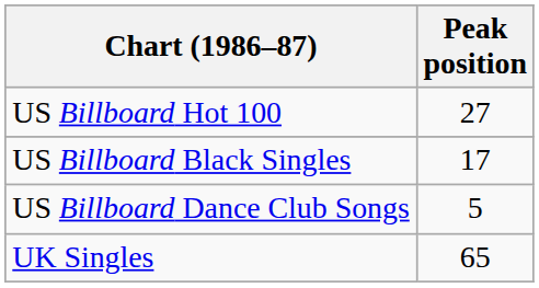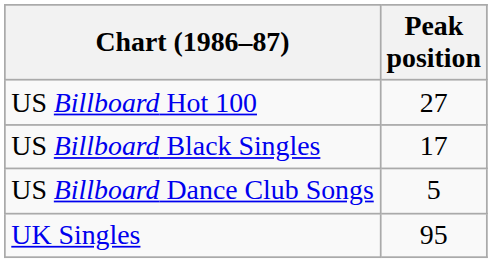UK Singles | Peak position: 65 -> 95
